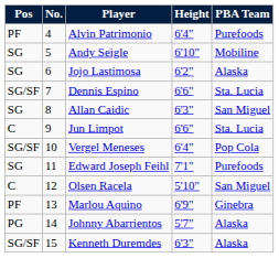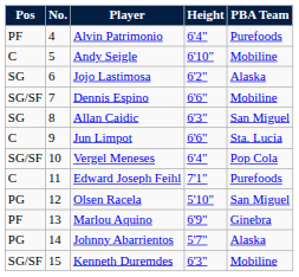Andy Seigle | Pos: SG -> C
Dennis Espino | PBA Team: Sta. Lucia -> Mobiline
Edward Joseph Feihl | Pos: SG -> C
Olsen Racela | Pos: C -> PG
Kenneth Duremdes | PBA Team: Alaska -> Mobiline
